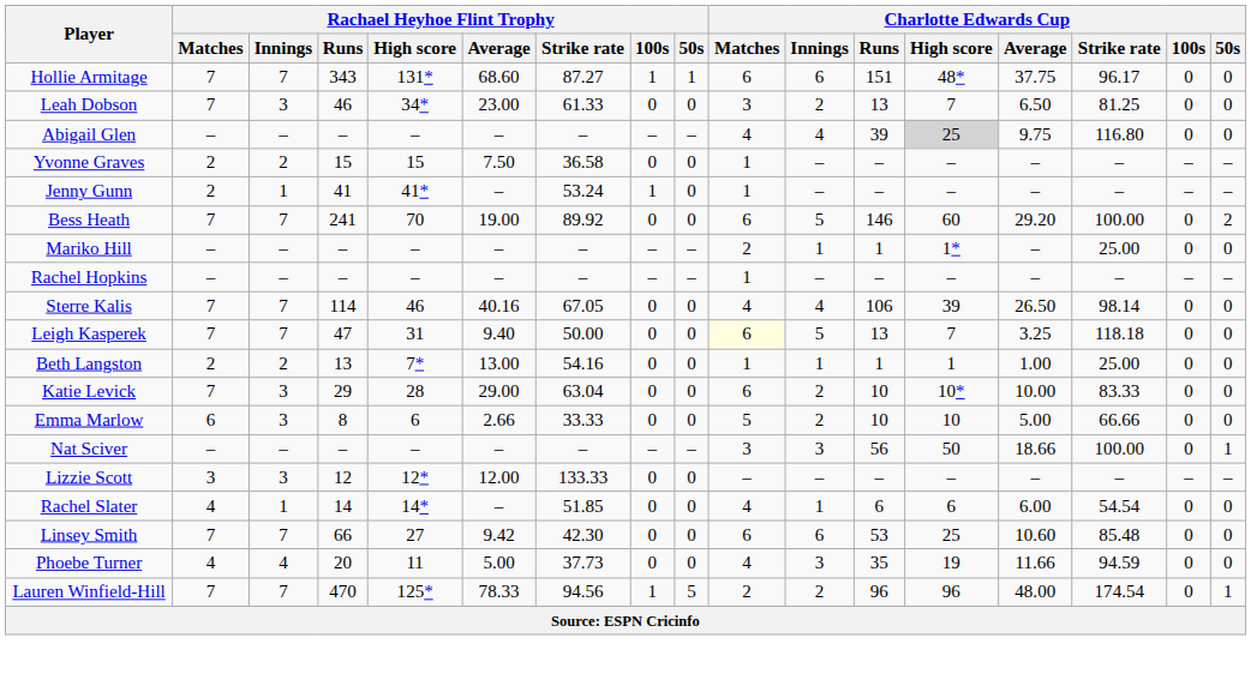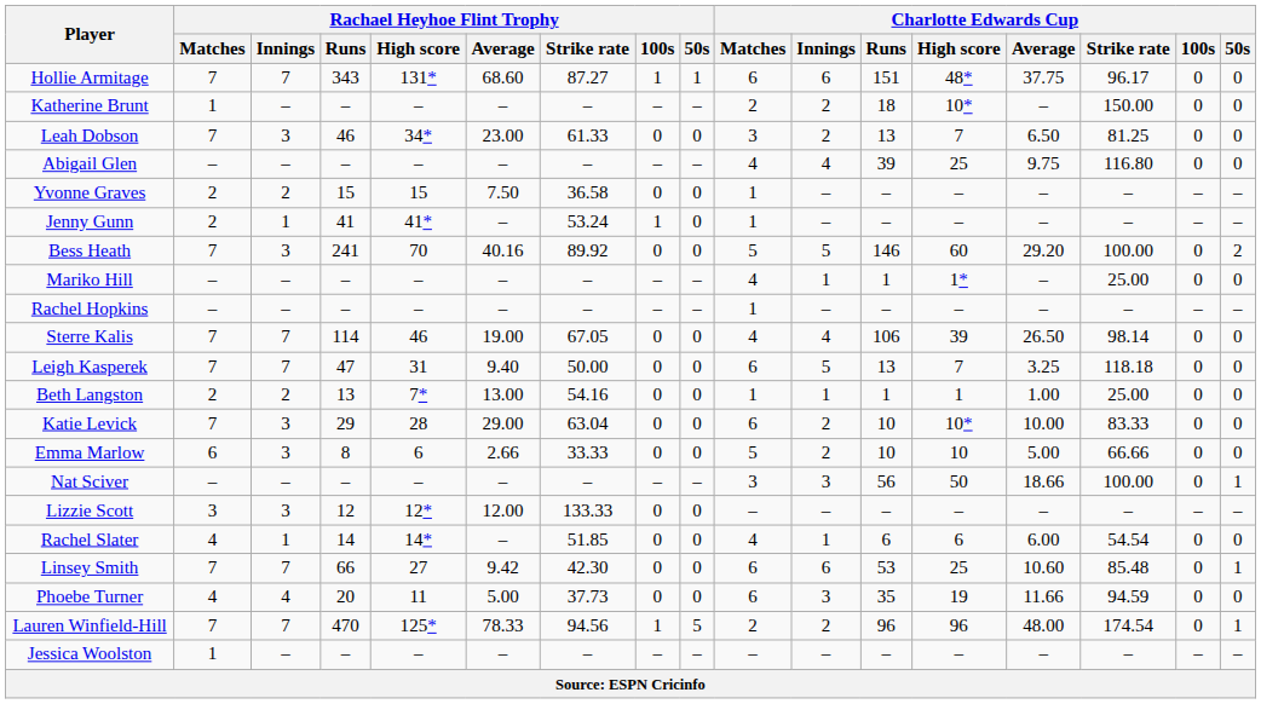+ row: Katherine Brunt | 1 | – | – | – | – | – | – | – | 2 | 2 | 18 | 10* | – | 150.00 | 0 | 0
Abigail Glen | Charlotte Edwards Cup / High score: lightgrey background -> no background
Bess Heath | Rachael Heyhoe Flint Trophy / Innings: 7 -> 3
Bess Heath | Rachael Heyhoe Flint Trophy / Average: 19.00 -> 40.16
Bess Heath | Charlotte Edwards Cup / Matches: 6 -> 5
Mariko Hill | Charlotte Edwards Cup / Matches: 2 -> 4
Sterre Kalis | Rachael Heyhoe Flint Trophy / Average: 40.16 -> 19.00
Leigh Kasperek | Charlotte Edwards Cup / Matches: lightyellow background -> no background
Linsey Smith | Charlotte Edwards Cup / 50s: 0 -> 1
Phoebe Turner | Charlotte Edwards Cup / Matches: 4 -> 6
+ row: Jessica Woolston | 1 | – | – | – | – | – | – | – | – | – | – | – | – | – | – | –
